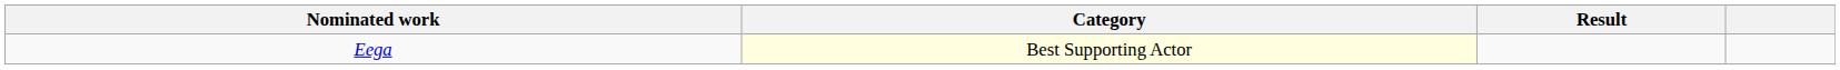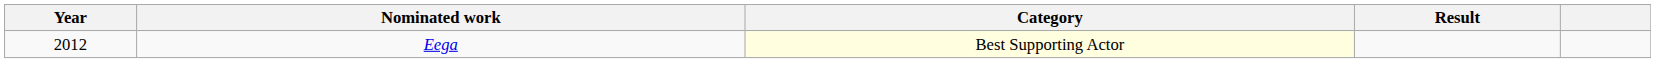+ column: Year | 2012
